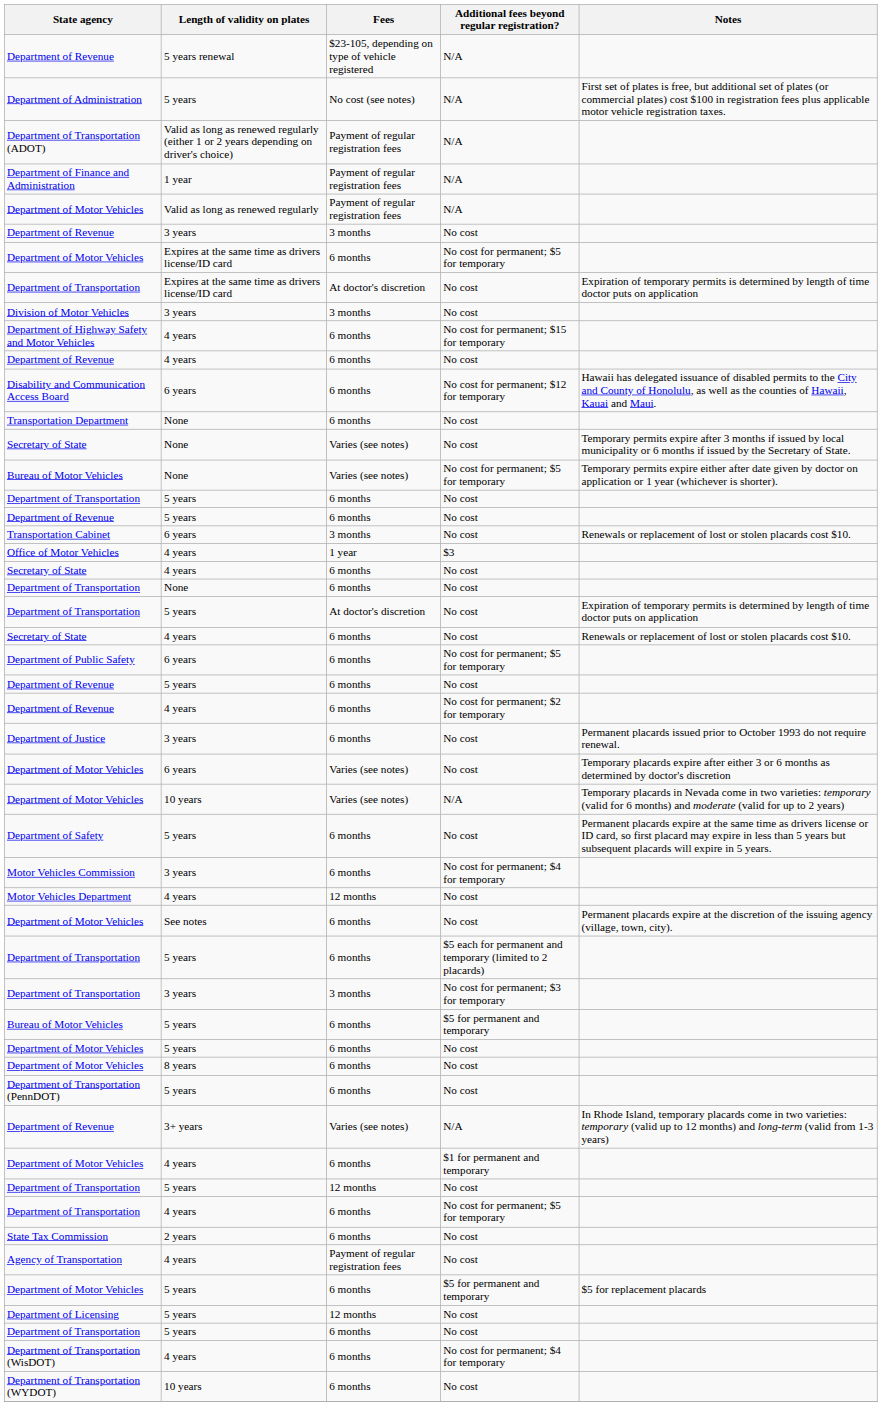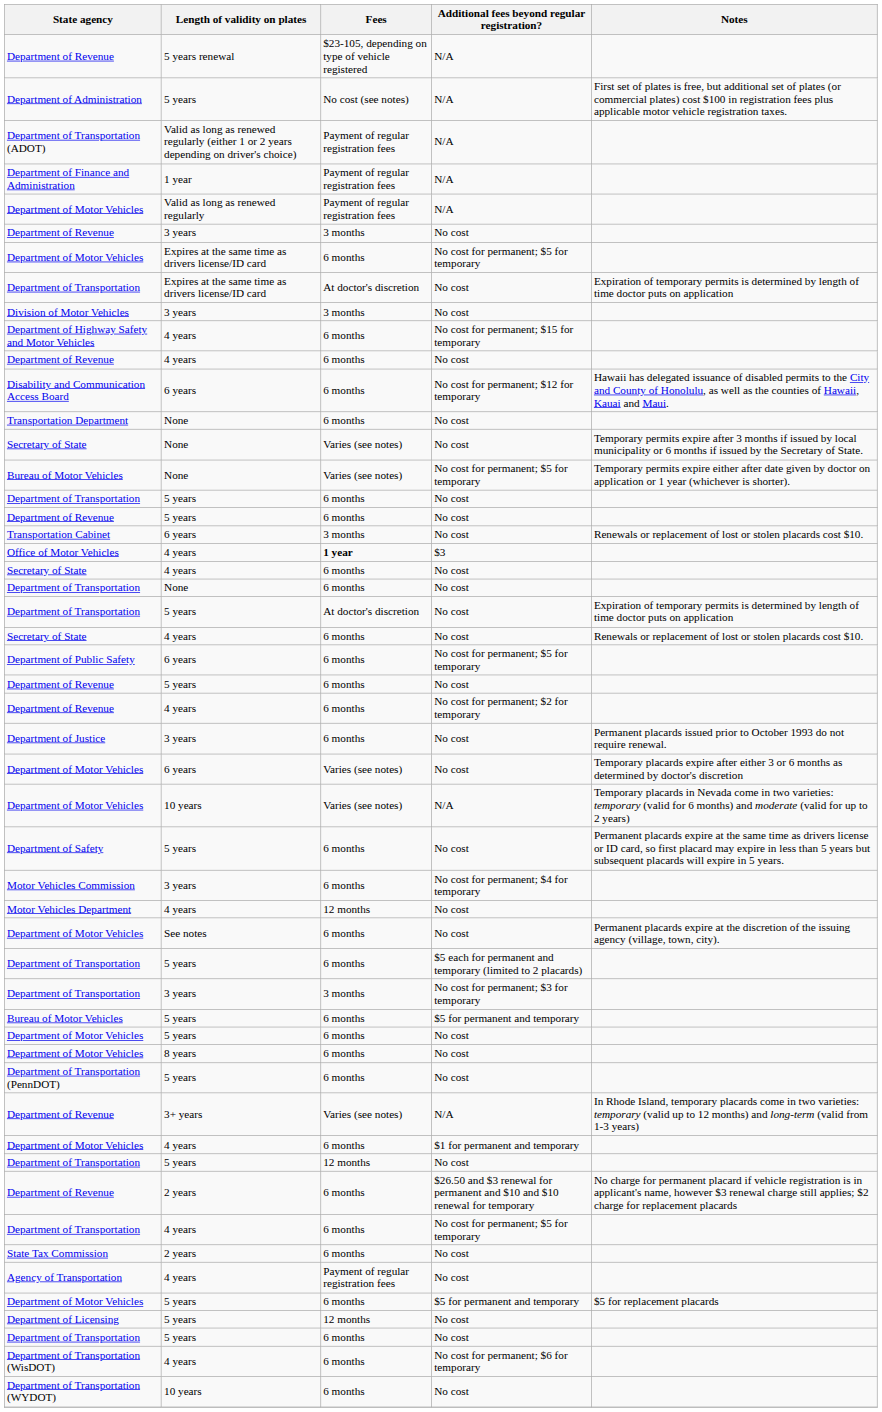Office of Motor Vehicles | Fees: normal -> bold
+ row: Department of Revenue | 2 years | 6 months | $26.50 and $3 renewal for permanent and $10 and $10 renewal for temporary | No charge for permanent placard if vehicle registration is in applicant's name, however $3 renewal charge still applies; $2 charge for replacement placards
Department of Transportation (WisDOT) | Additional fees beyond regular registration?: No cost for permanent; $4 for temporary -> No cost for permanent; $6 for temporary
